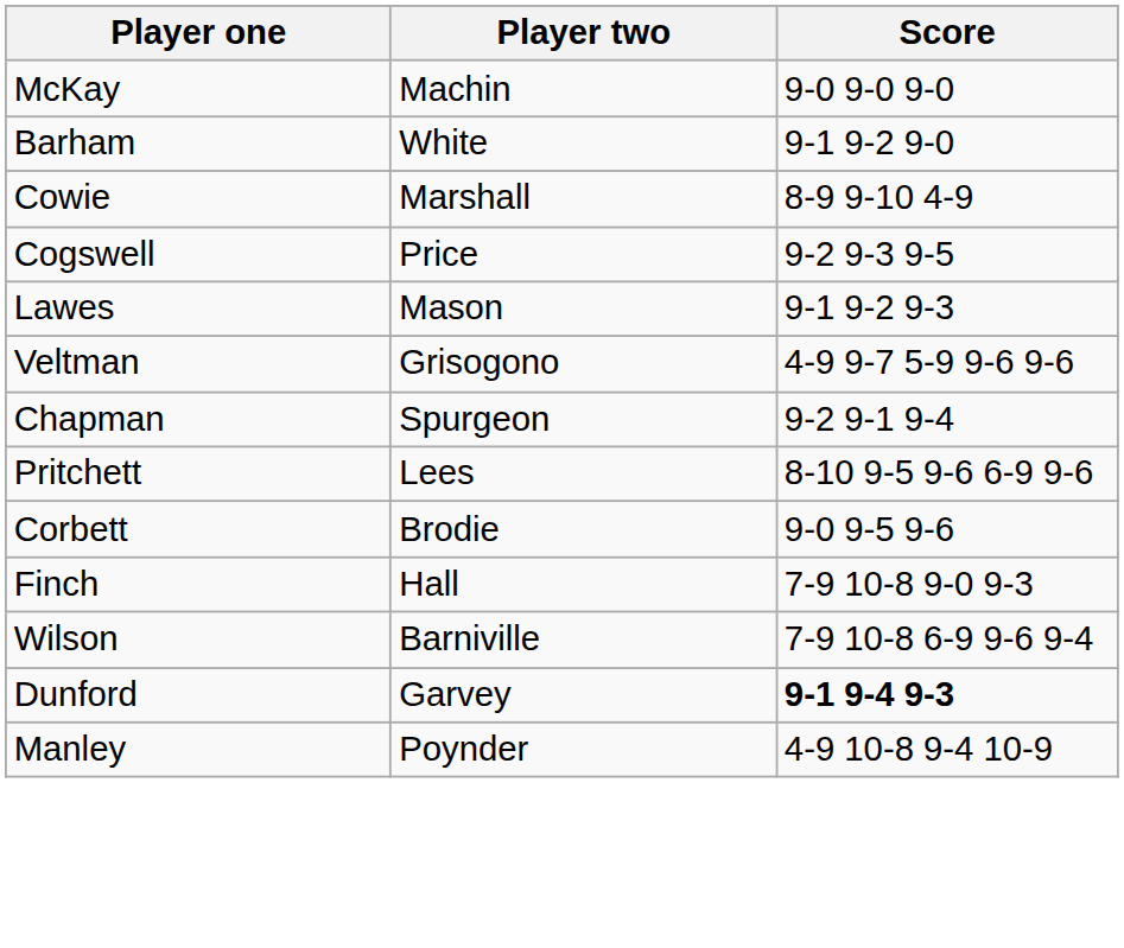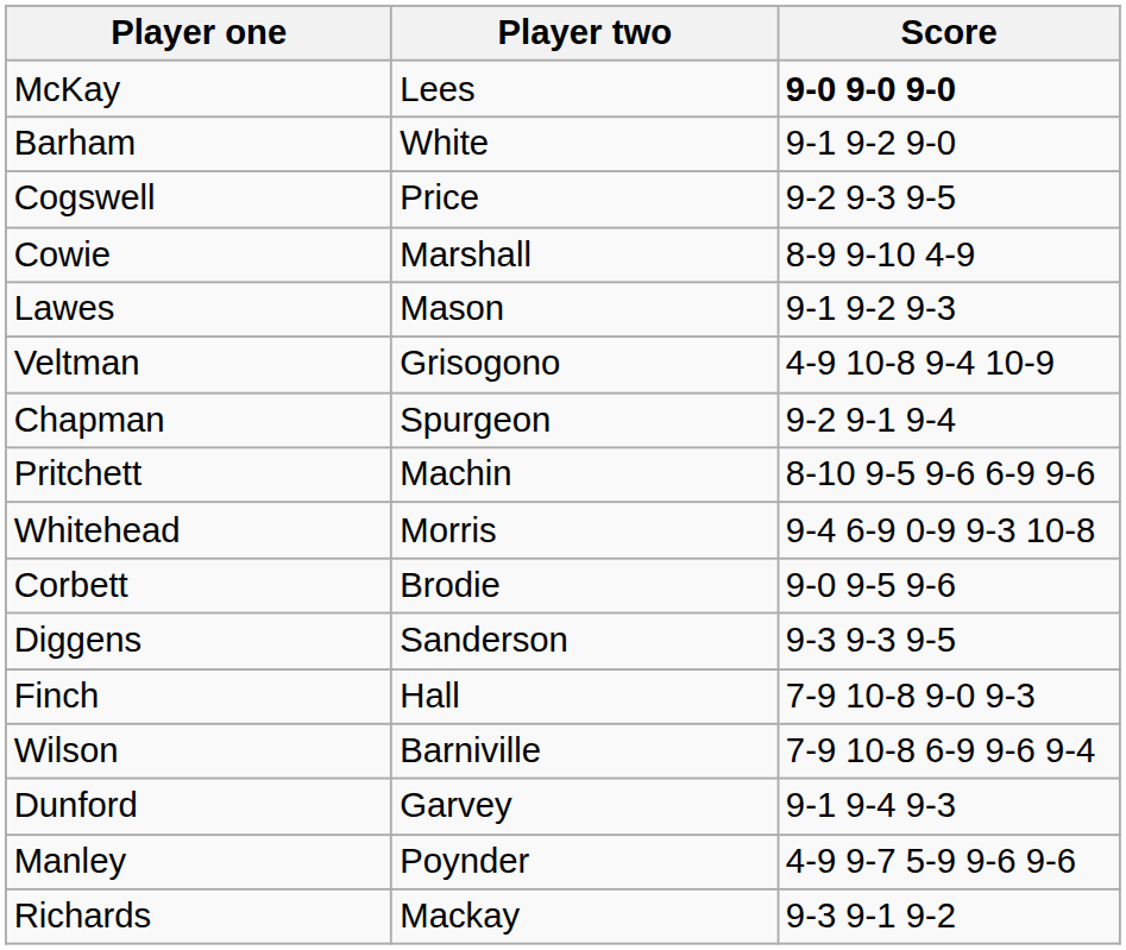McKay | Player two: Machin -> Lees
McKay | Score: normal -> bold
rows swapped: Cogswell <-> Cowie
Veltman | Score: 4-9 9-7 5-9 9-6 9-6 -> 4-9 10-8 9-4 10-9
Pritchett | Player two: Lees -> Machin
+ row: Whitehead | Morris | 9-4 6-9 0-9 9-3 10-8
+ row: Diggens | Sanderson | 9-3 9-3 9-5
Dunford | Score: bold -> normal
Manley | Score: 4-9 10-8 9-4 10-9 -> 4-9 9-7 5-9 9-6 9-6
+ row: Richards | Mackay | 9-3 9-1 9-2
